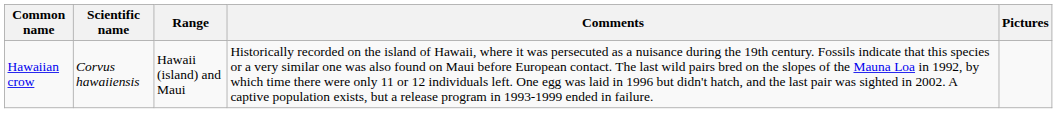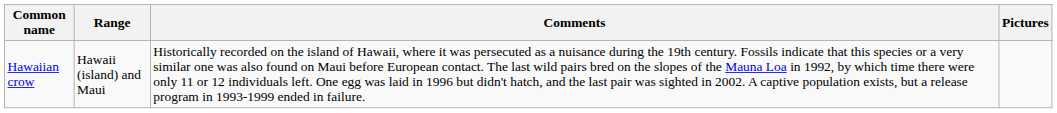- column: Scientific name | Corvus hawaiiensis
